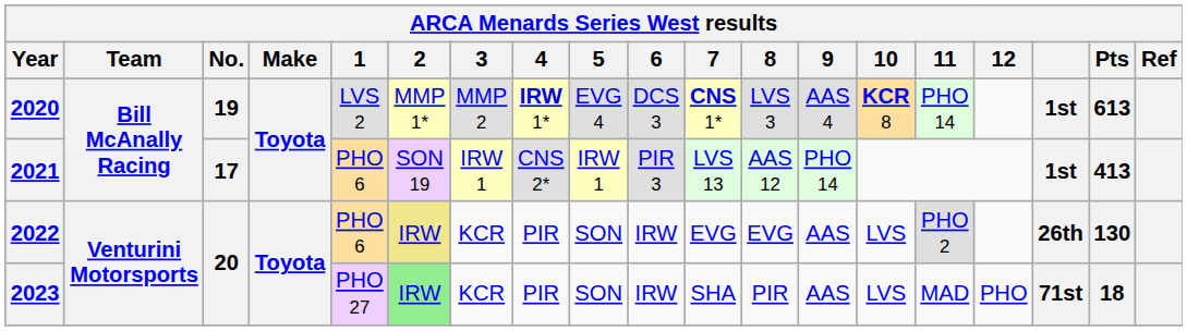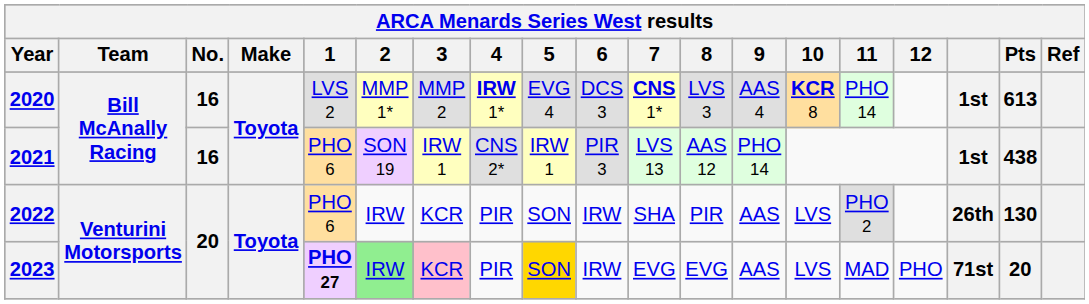2020 | No.: 19 -> 16
2021 | No.: 17 -> 16
2021 | Pts: 413 -> 438
2022 | 2: khaki background -> no background
2022 | 7: EVG -> SHA
2022 | 8: EVG -> PIR
2023 | 1: normal -> bold
2023 | 3: no background -> pink background
2023 | 5: no background -> gold background
2023 | 7: SHA -> EVG
2023 | 8: PIR -> EVG
2023 | Pts: 18 -> 20
